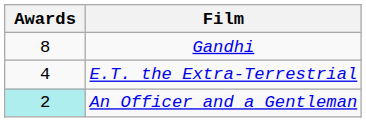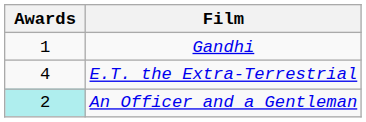Gandhi | Awards: 8 -> 1
